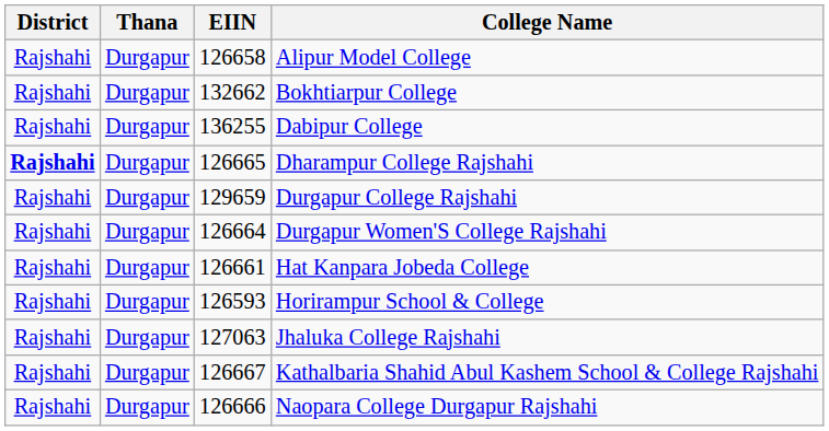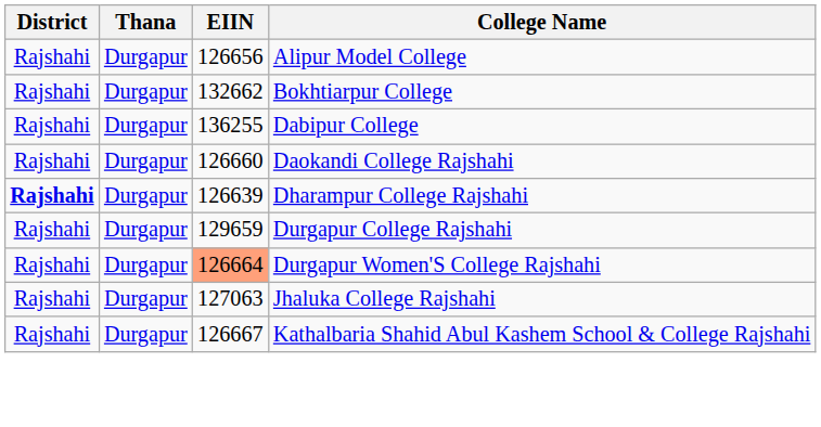Alipur Model College | EIIN: 126658 -> 126656
+ row: Rajshahi | Durgapur | 126660 | Daokandi College Rajshahi
Dharampur College Rajshahi | EIIN: 126665 -> 126639
Durgapur Women'S College Rajshahi | EIIN: no background -> lightsalmon background
- row: Rajshahi | Durgapur | 126661 | Hat Kanpara Jobeda College
- row: Rajshahi | Durgapur | 126593 | Horirampur School & College
- row: Rajshahi | Durgapur | 126666 | Naopara College Durgapur Rajshahi
